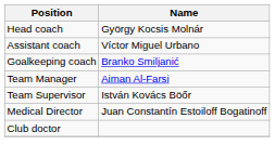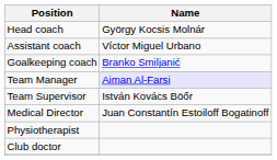Team Manager | Name: no background -> lavender background
+ row: Physiotherapist
